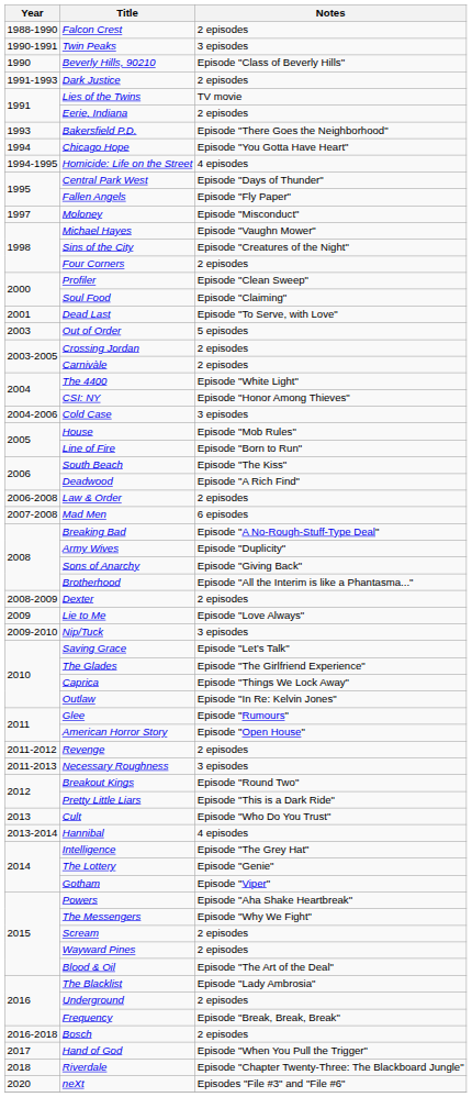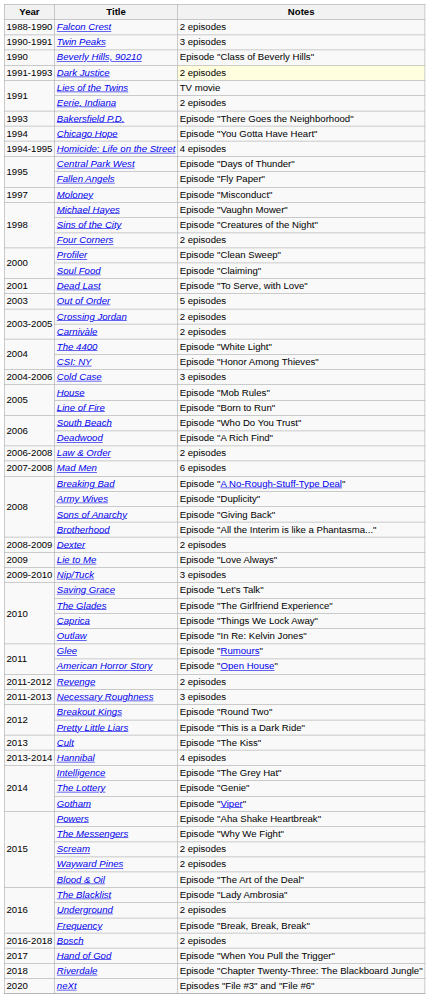Dark Justice | Notes: no background -> lightyellow background
South Beach | Notes: Episode "The Kiss" -> Episode "Who Do You Trust"
Cult | Notes: Episode "Who Do You Trust" -> Episode "The Kiss"
